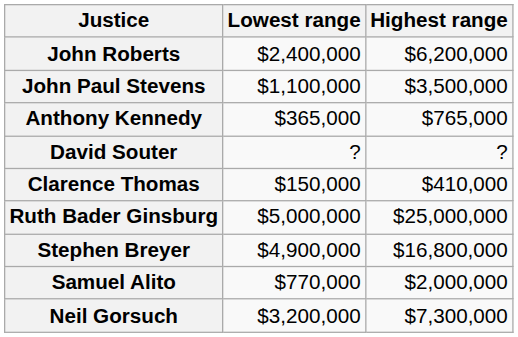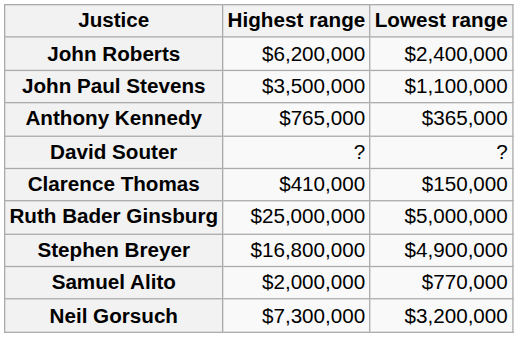columns swapped: Lowest range <-> Highest range
